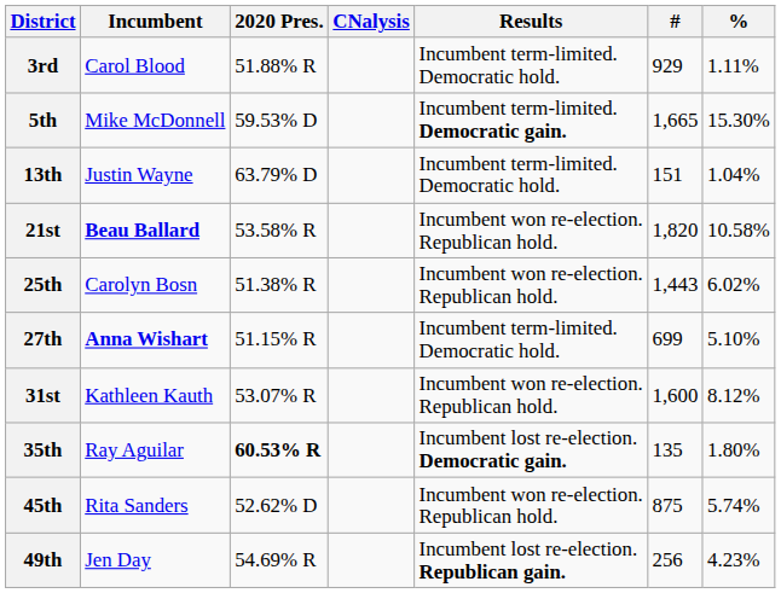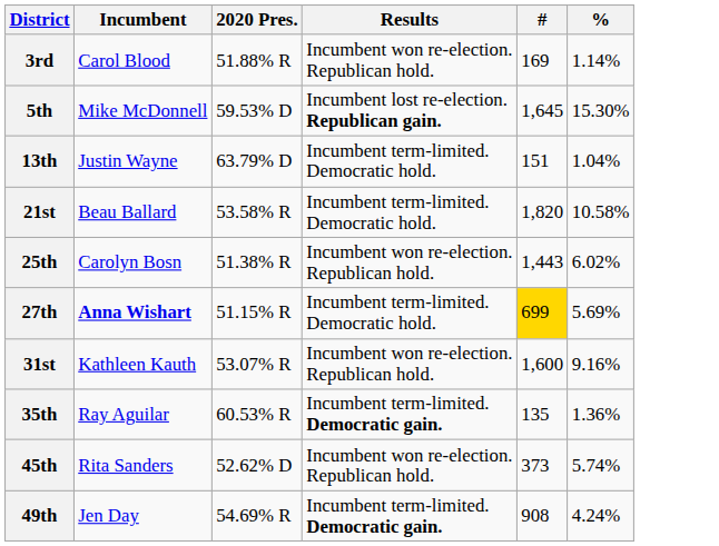- column: CNalysis
3rd | Results: Incumbent term-limited. Democratic hold. -> Incumbent won re-election. Republican hold.
3rd | #: 929 -> 169
3rd | %: 1.11% -> 1.14%
5th | Results: Incumbent term-limited. Democratic gain. -> Incumbent lost re-election. Republican gain.
5th | #: 1,665 -> 1,645
21st | Incumbent: bold -> normal
21st | Results: Incumbent won re-election. Republican hold. -> Incumbent term-limited. Democratic hold.
27th | #: no background -> gold background
27th | %: 5.10% -> 5.69%
31st | %: 8.12% -> 9.16%
35th | 2020 Pres.: bold -> normal
35th | Results: Incumbent lost re-election. Democratic gain. -> Incumbent term-limited. Democratic gain.
35th | %: 1.80% -> 1.36%
45th | #: 875 -> 373
49th | Results: Incumbent lost re-election. Republican gain. -> Incumbent term-limited. Democratic gain.
49th | #: 256 -> 908
49th | %: 4.23% -> 4.24%
